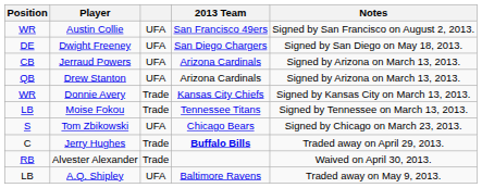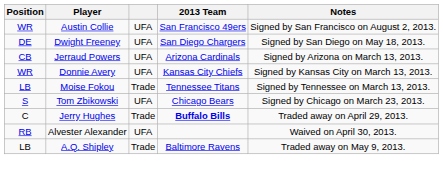- row: QB | Drew Stanton | UFA | Arizona Cardinals | Signed by Arizona on March 13, 2013.
Donnie Avery | column 3: Trade -> UFA
Alvester Alexander | column 3: Trade -> UFA
A.Q. Shipley | column 3: UFA -> Trade
